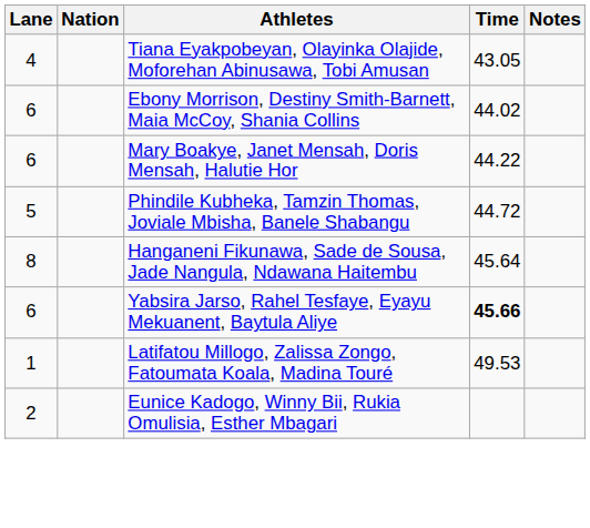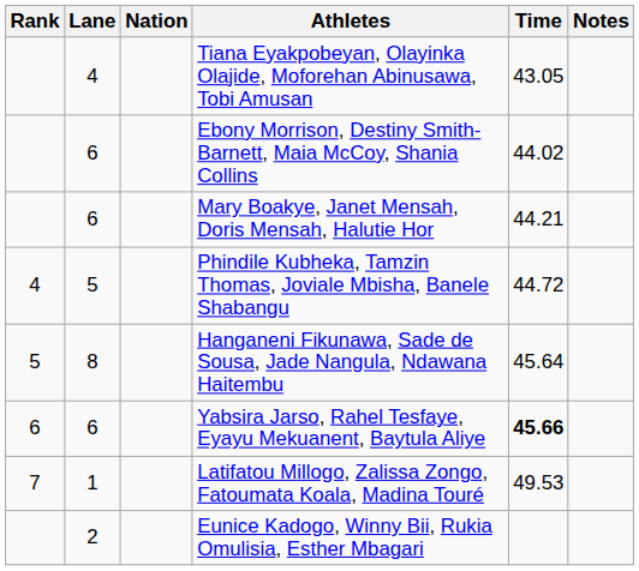+ column: Rank | 4 | 5 | 6 | 7
Mary Boakye, Janet Mensah, Doris Mensah, Halutie Hor | Time: 44.22 -> 44.21
